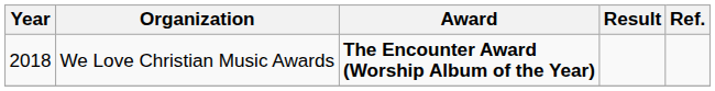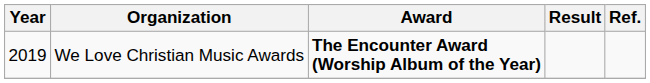We Love Christian Music Awards | Year: 2018 -> 2019
